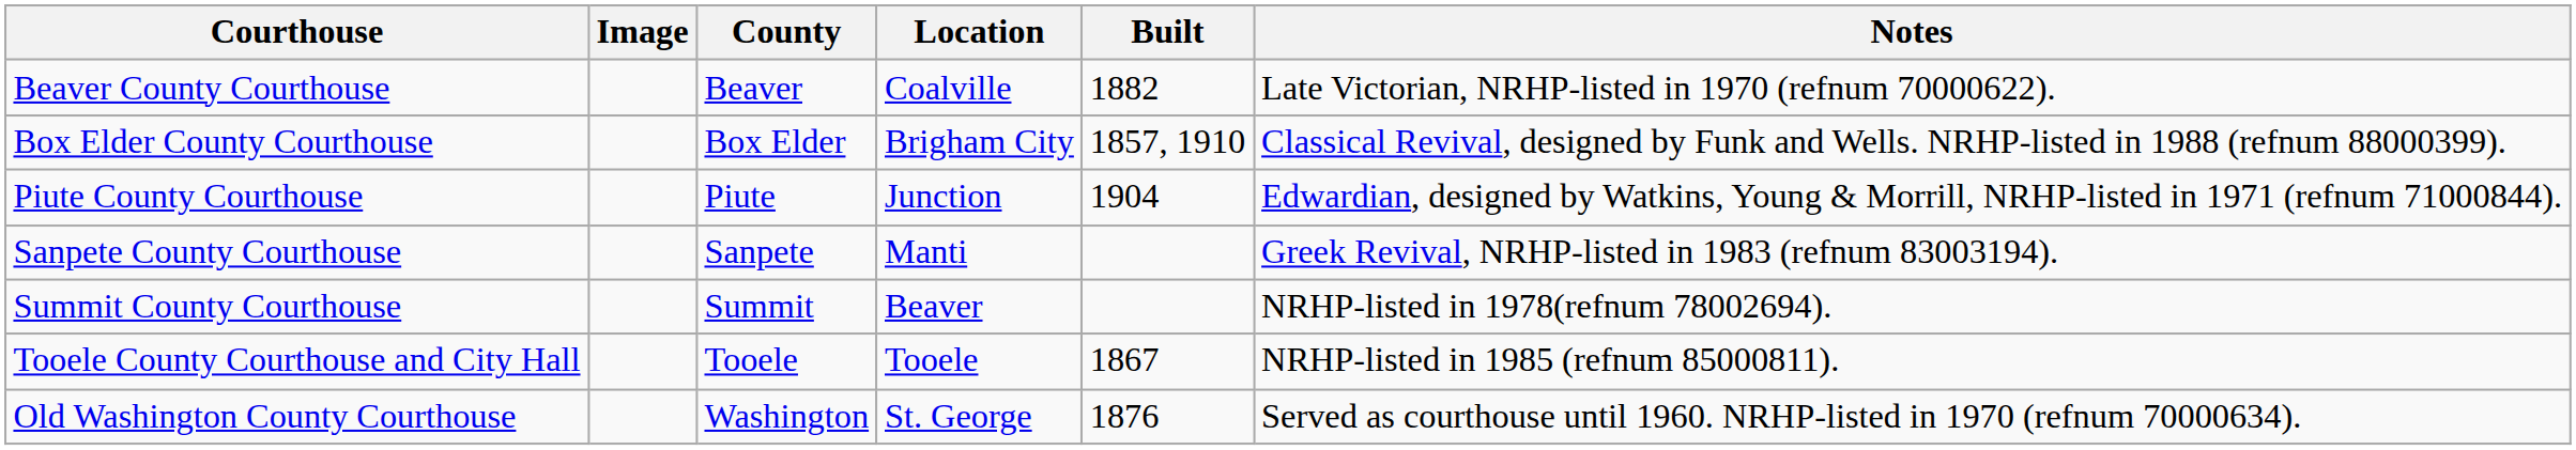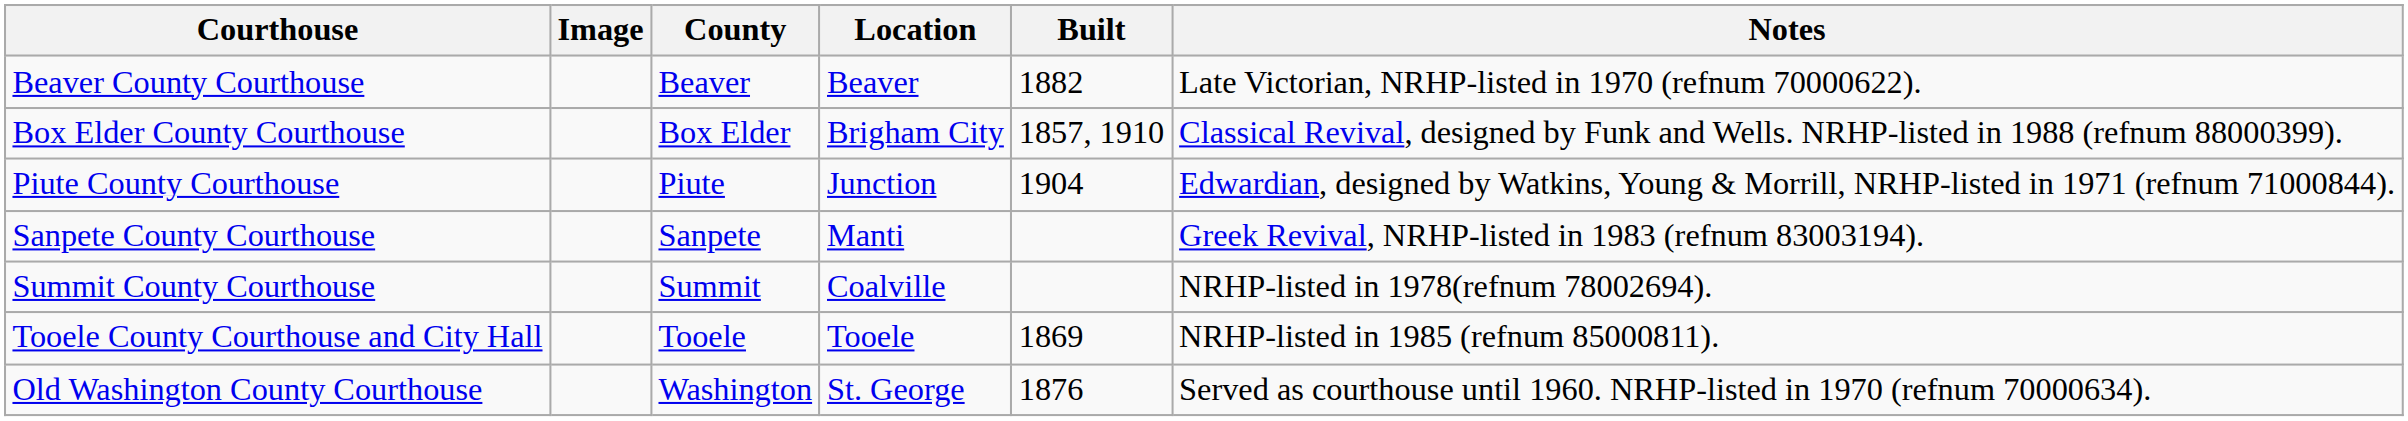Beaver County Courthouse | Location: Coalville -> Beaver
Summit County Courthouse | Location: Beaver -> Coalville
Tooele County Courthouse and City Hall | Built: 1867 -> 1869
